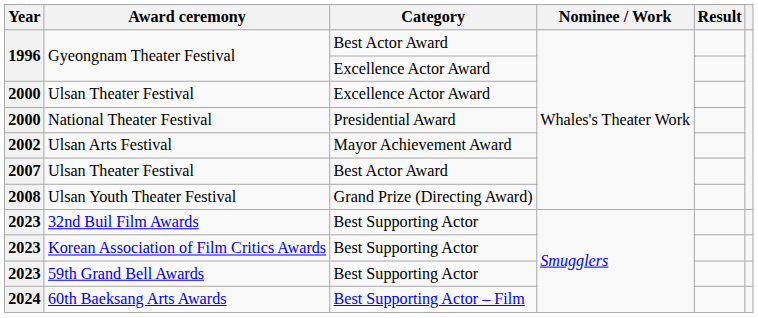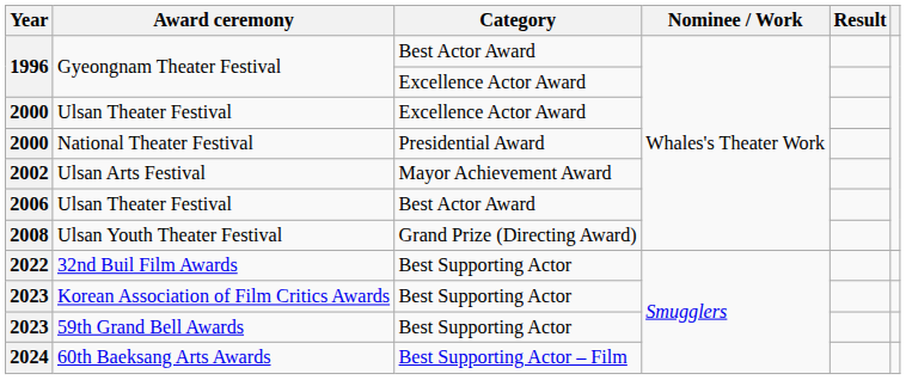Ulsan Theater Festival / Best Actor Award | Year: 2007 -> 2006
32nd Buil Film Awards | Year: 2023 -> 2022
